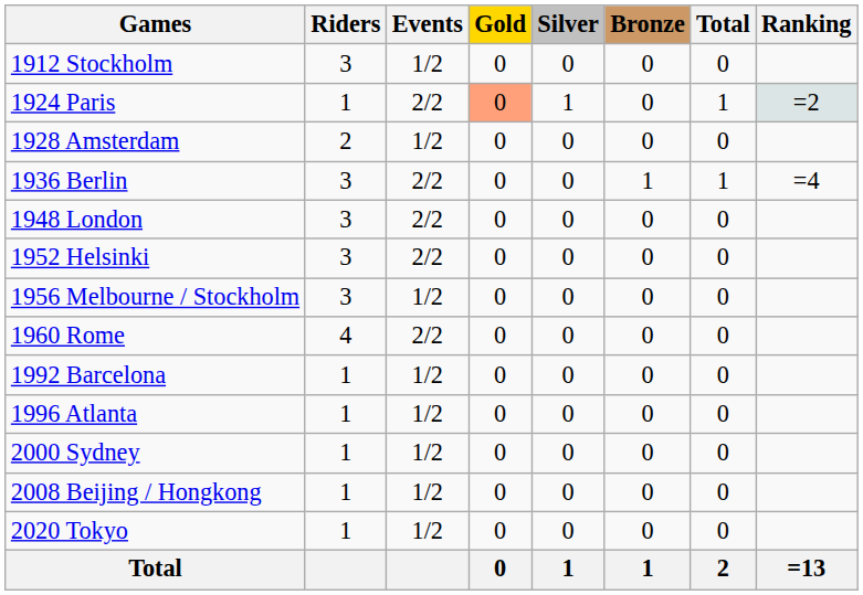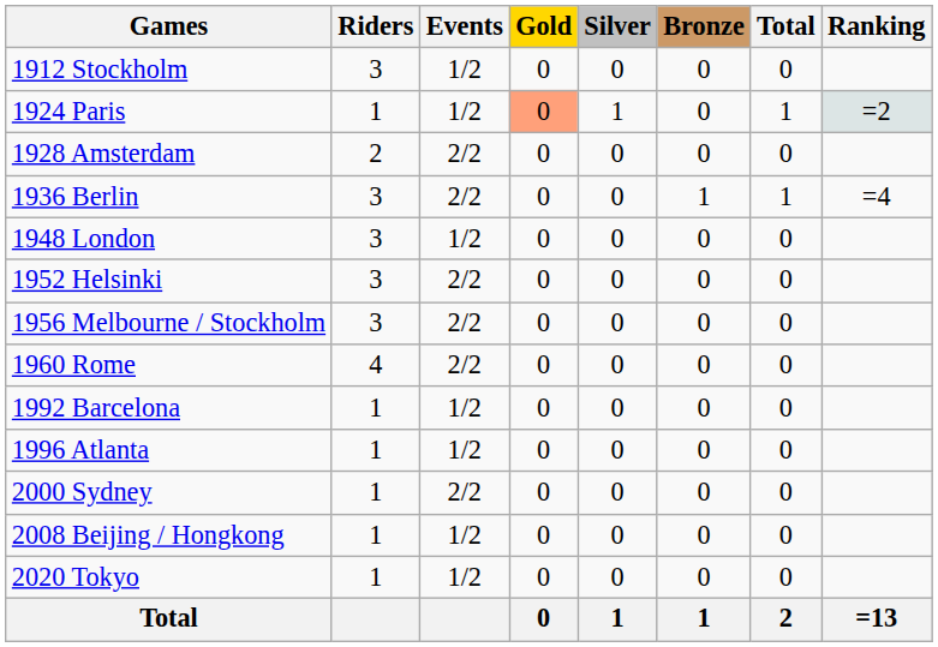1924 Paris | Events: 2/2 -> 1/2
1928 Amsterdam | Events: 1/2 -> 2/2
1948 London | Events: 2/2 -> 1/2
1956 Melbourne / Stockholm | Events: 1/2 -> 2/2
2000 Sydney | Events: 1/2 -> 2/2
